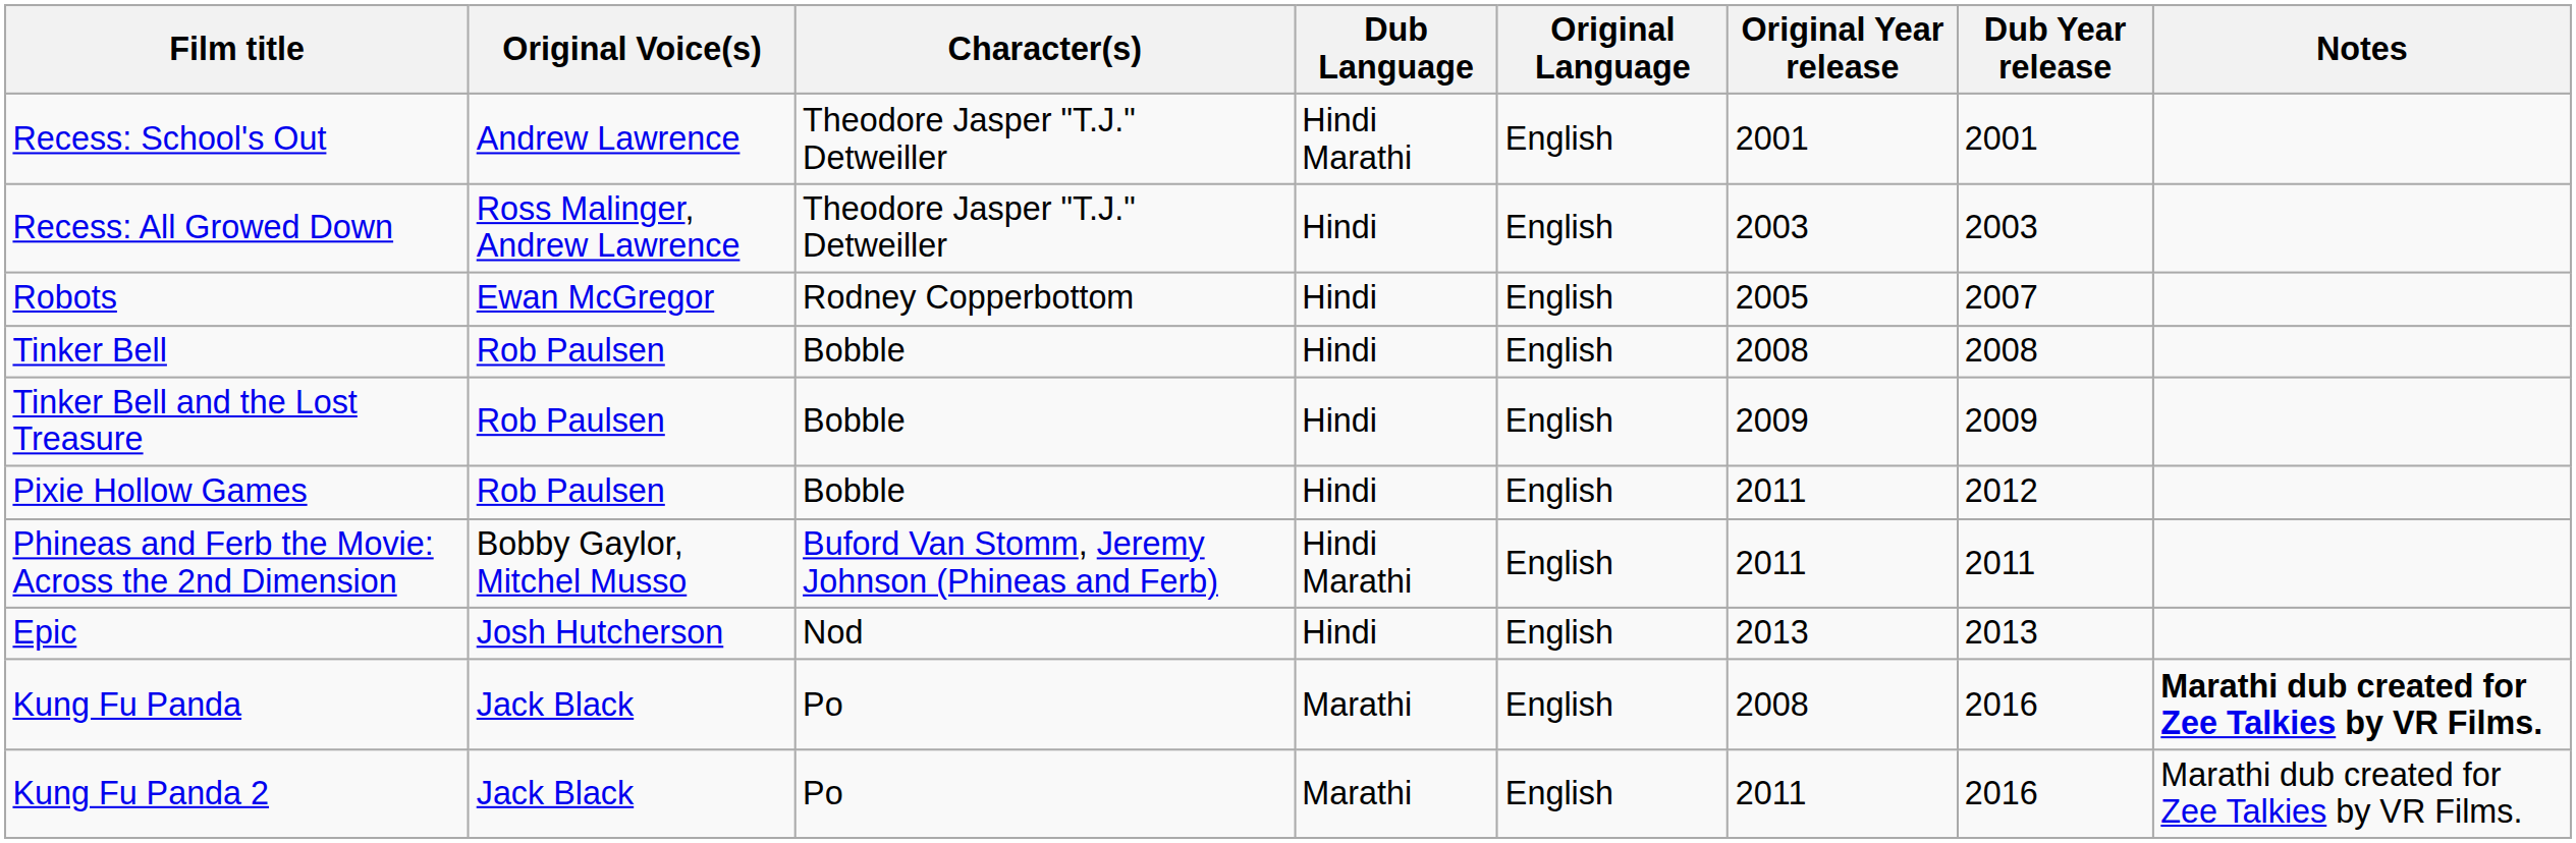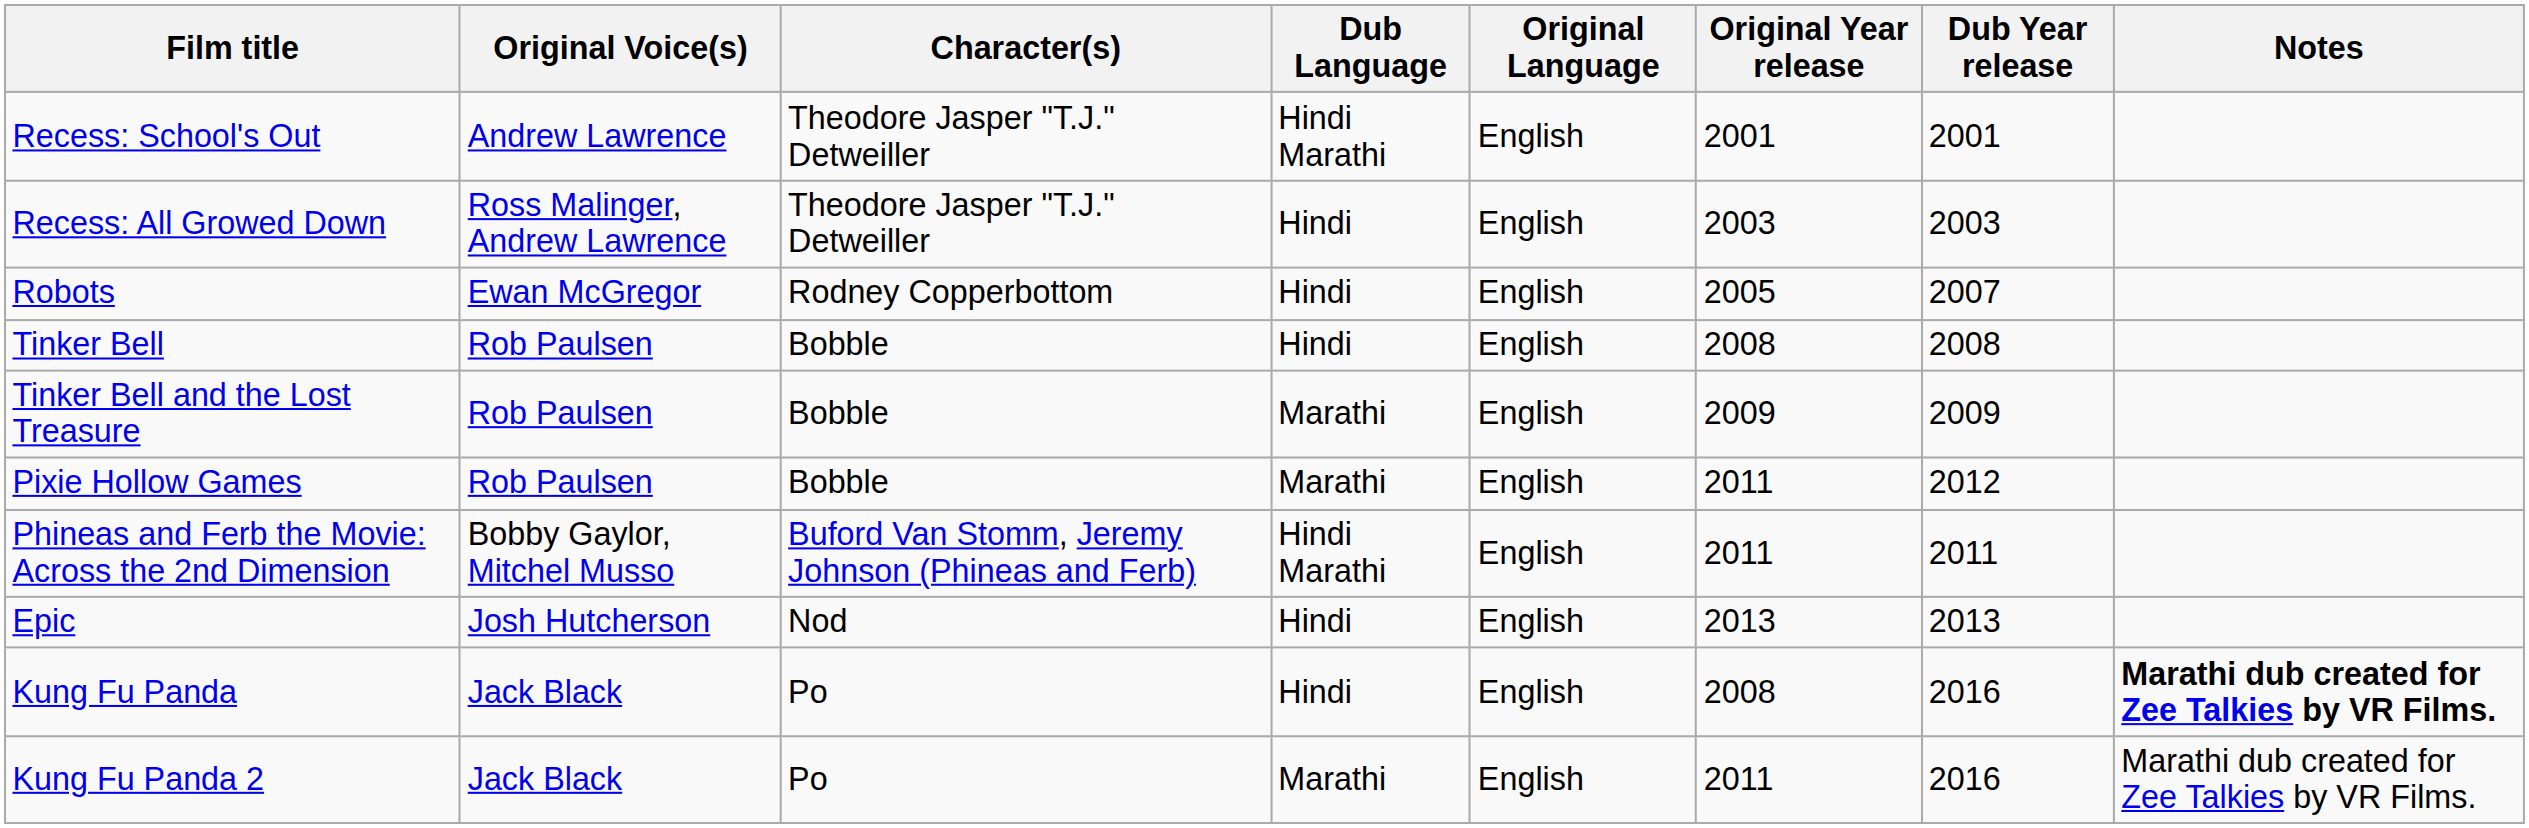Tinker Bell and the Lost Treasure | Dub Language: Hindi -> Marathi
Pixie Hollow Games | Dub Language: Hindi -> Marathi
Kung Fu Panda | Dub Language: Marathi -> Hindi
